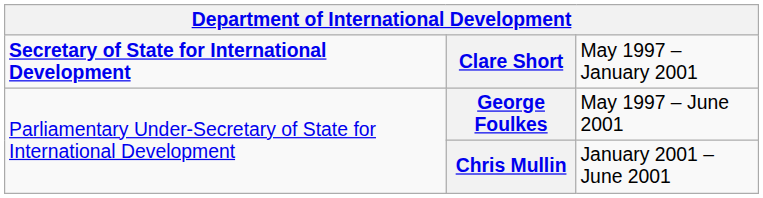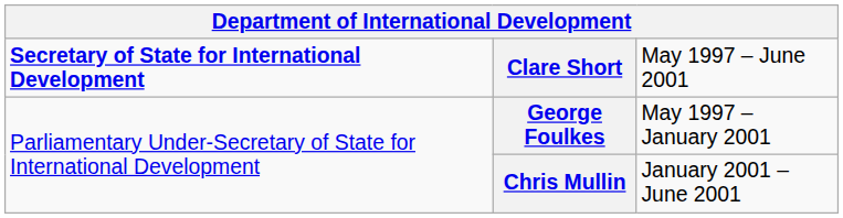Clare Short | column 3: May 1997 – January 2001 -> May 1997 – June 2001
George Foulkes | column 3: May 1997 – June 2001 -> May 1997 – January 2001
